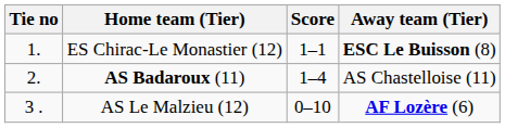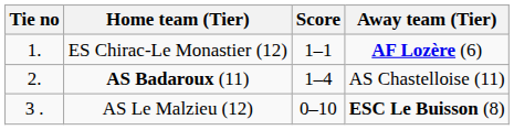ES Chirac-Le Monastier (12) | Away team (Tier): ESC Le Buisson (8) -> AF Lozère (6)
AS Le Malzieu (12) | Away team (Tier): AF Lozère (6) -> ESC Le Buisson (8)
